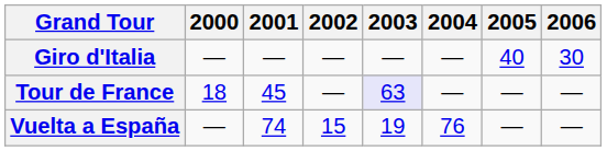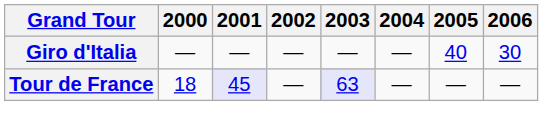Tour de France | 2001: no background -> lavender background
- row: Vuelta a España | — | 74 | 15 | 19 | 76 | — | —
